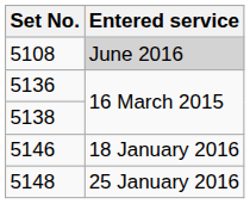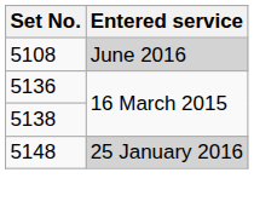- row: 5146 | 18 January 2016
5148 | Entered service: no background -> lightgrey background
